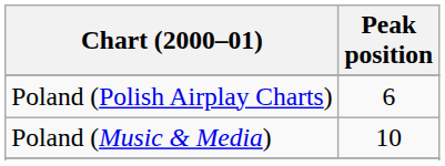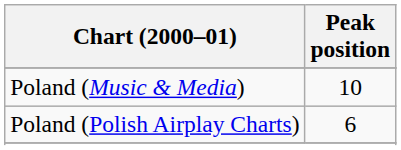rows swapped: Poland (Music & Media) <-> Poland (Polish Airplay Charts)
